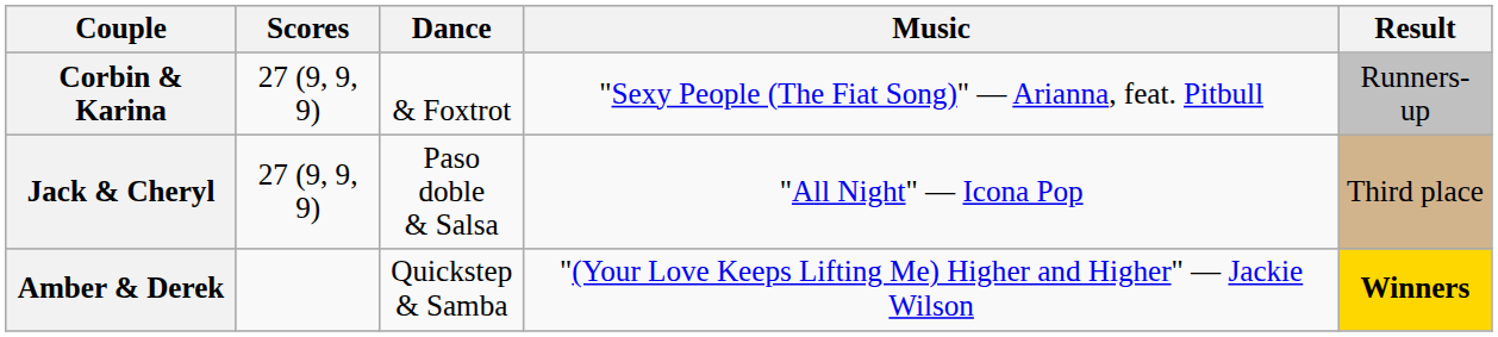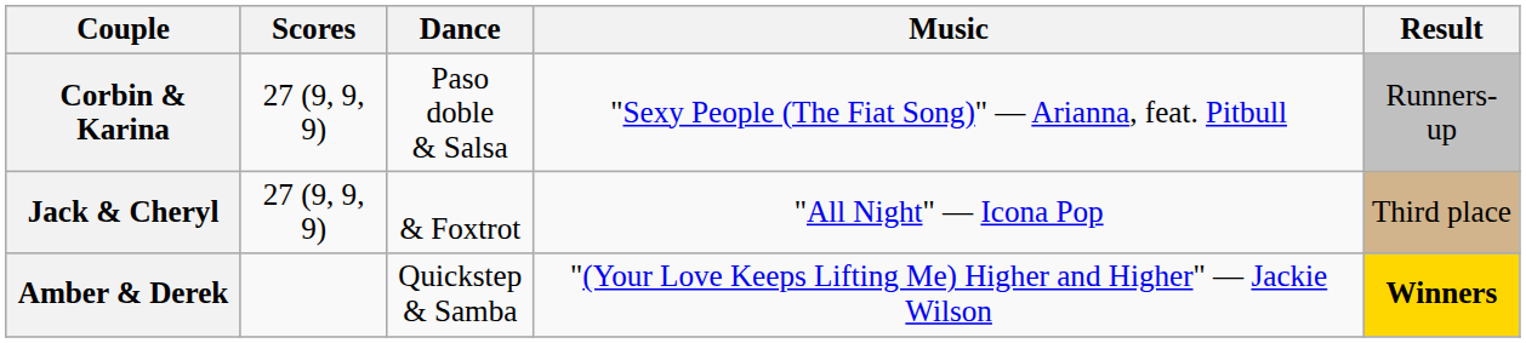Corbin & Karina | Dance: & Foxtrot -> Paso doble & Salsa
Jack & Cheryl | Dance: Paso doble & Salsa -> & Foxtrot
